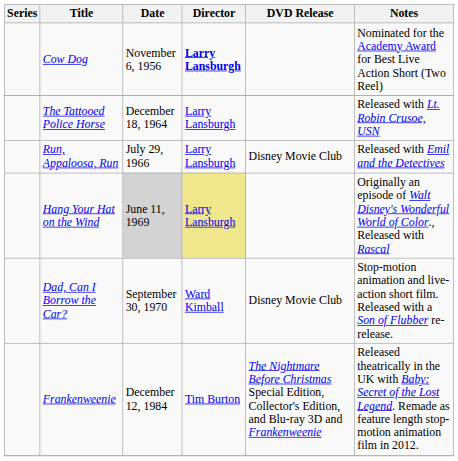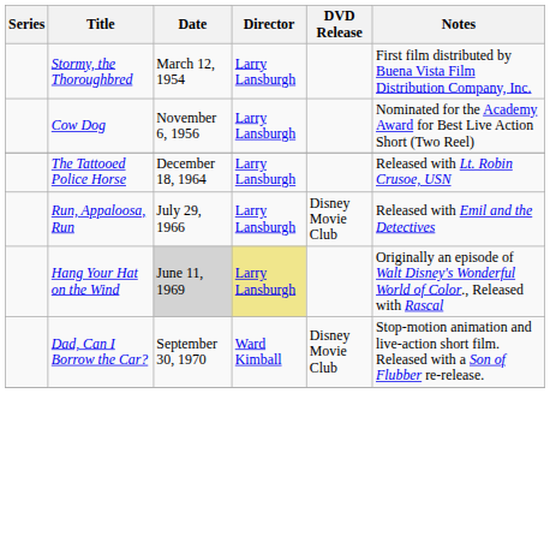+ row: Stormy, the Thoroughbred | March 12, 1954 | Larry Lansburgh | First film distributed by Buena Vista Film Distribution Company, Inc.
Cow Dog | Director: bold -> normal
- row: Frankenweenie | December 12, 1984 | Tim Burton | The Nightmare Before Christmas Special Edition, Collector's Edition, and Blu-ray 3D and Frankenweenie | Released theatrically in the UK with Baby: Secret of the Lost Legend. Remade as feature length stop-motion animation film in 2012.
